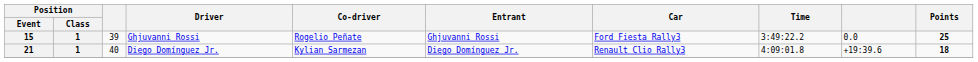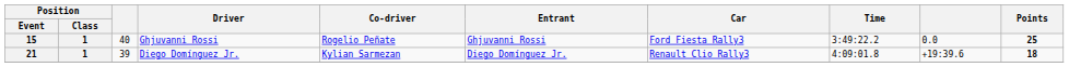15 | column 3: 39 -> 40
21 | column 3: 40 -> 39
